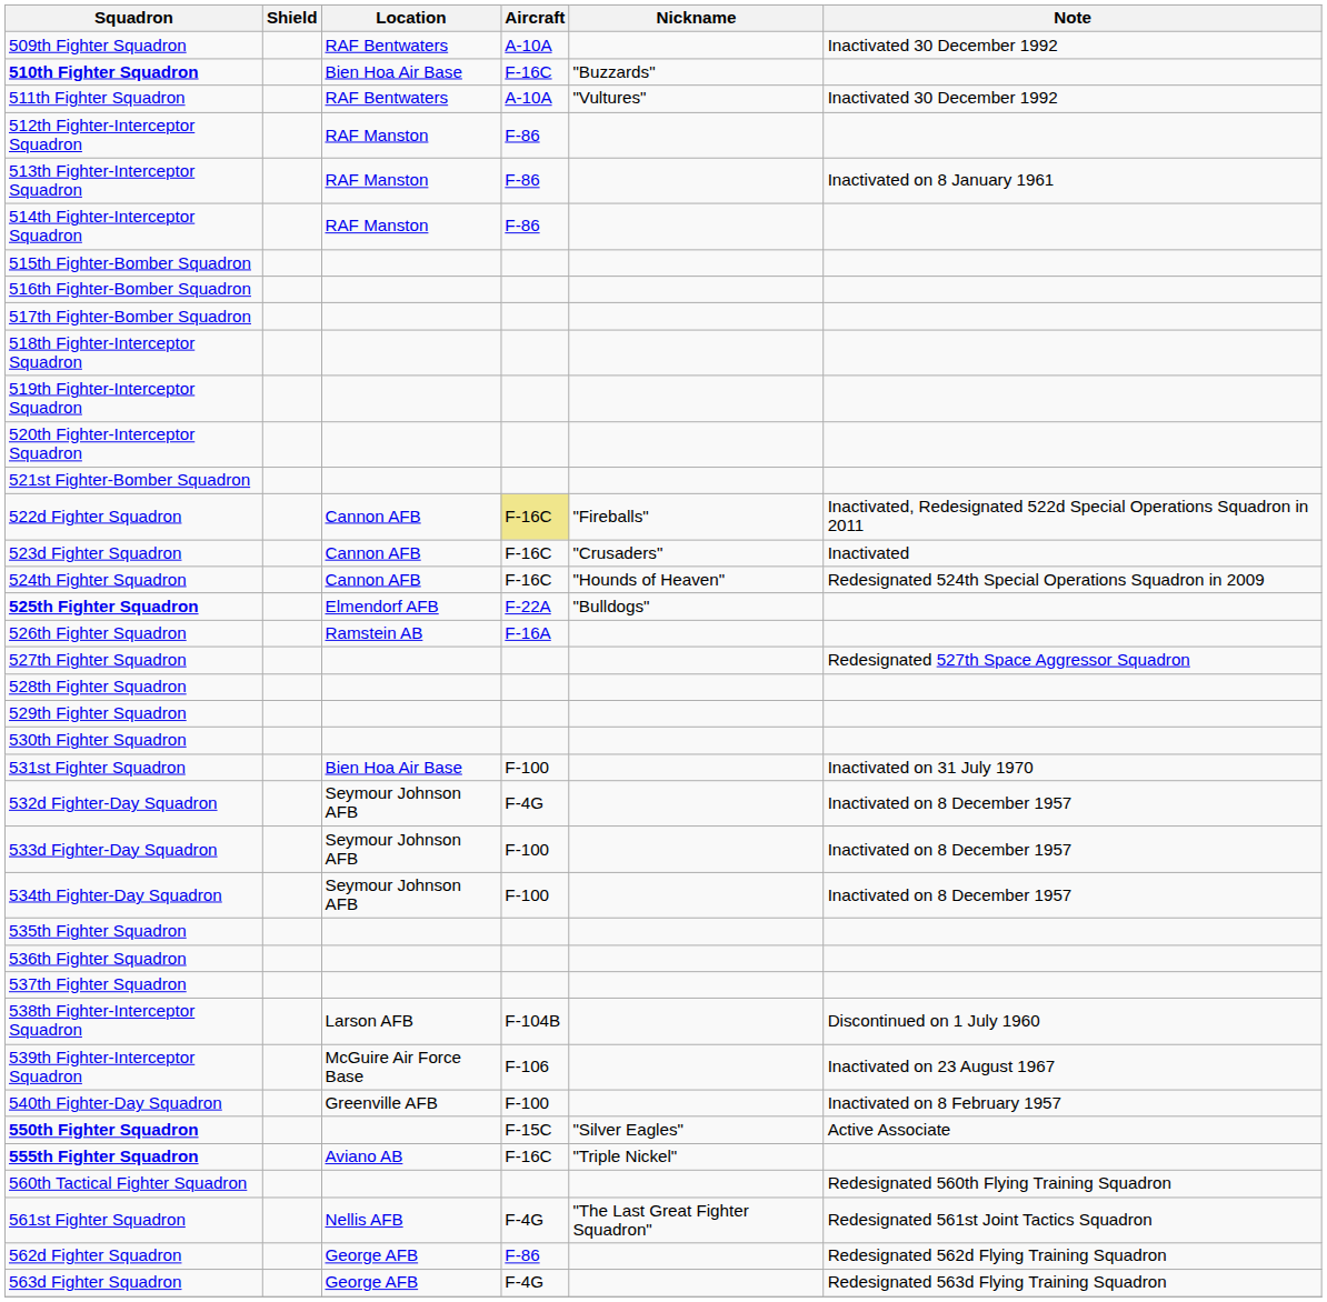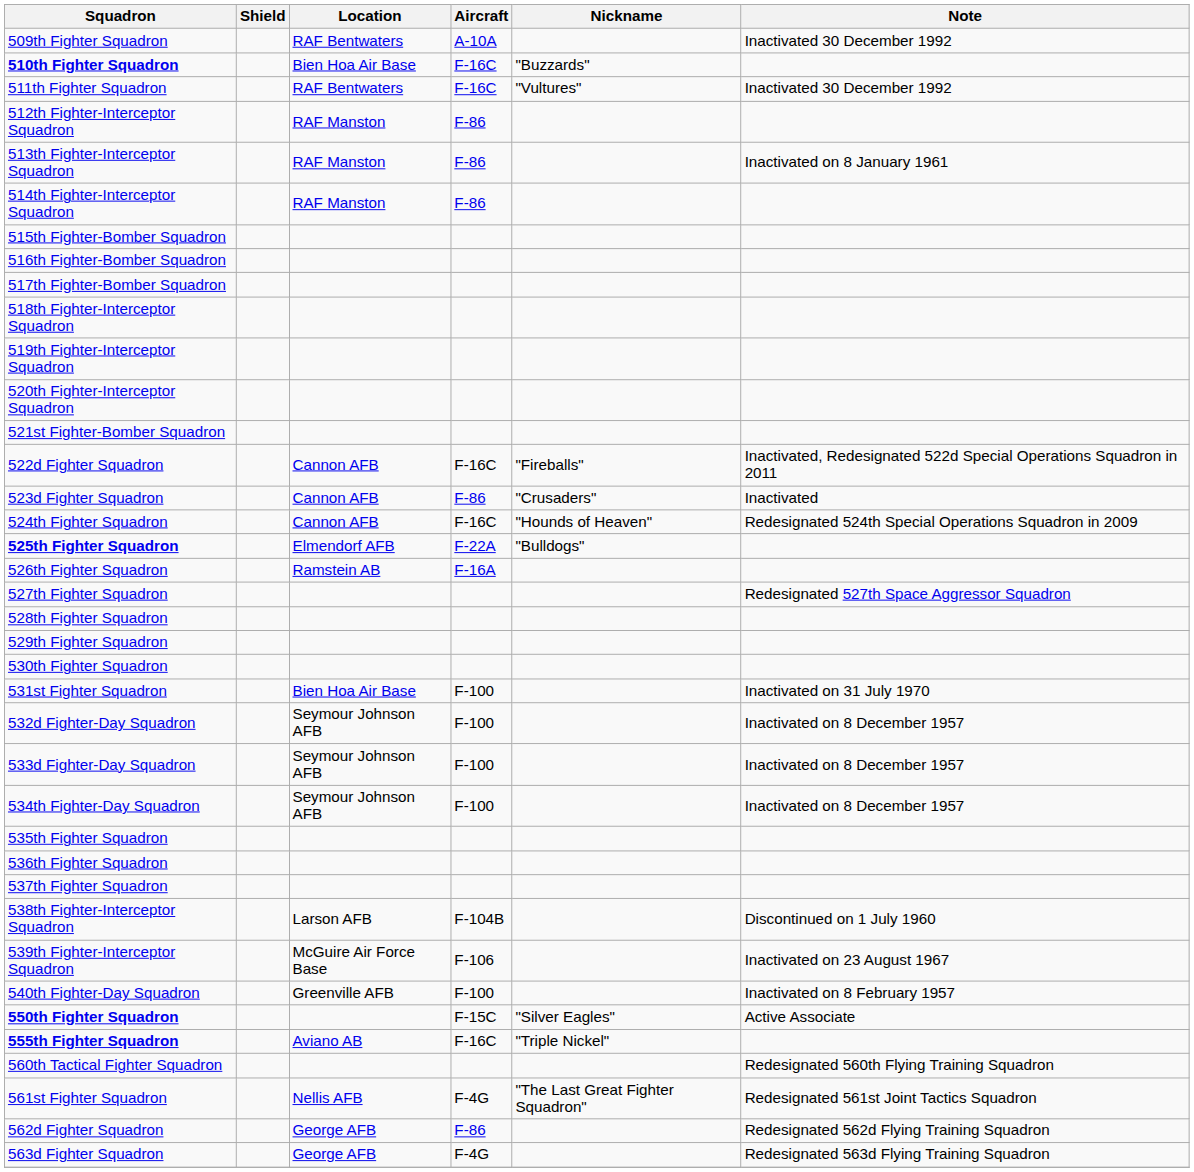511th Fighter Squadron | Aircraft: A-10A -> F-16C
522d Fighter Squadron | Aircraft: khaki background -> no background
523d Fighter Squadron | Aircraft: F-16C -> F-86
532d Fighter-Day Squadron | Aircraft: F-4G -> F-100
